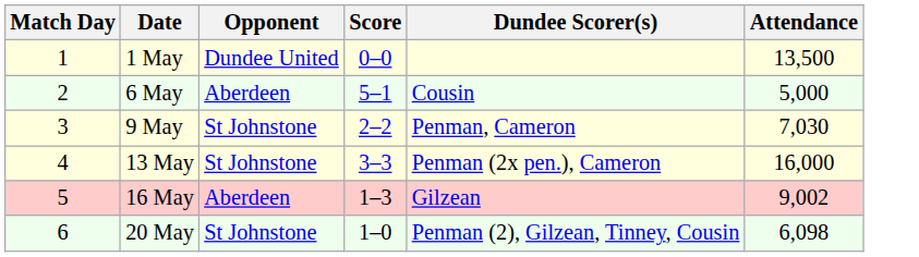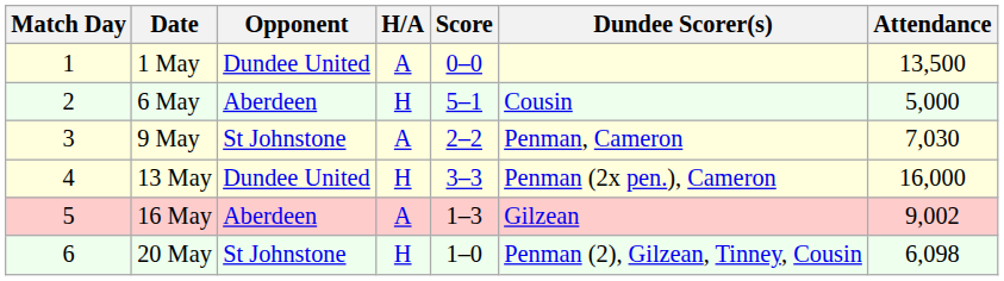+ column: H/A | A | H | A | H | A | H
13 May | Opponent: St Johnstone -> Dundee United
